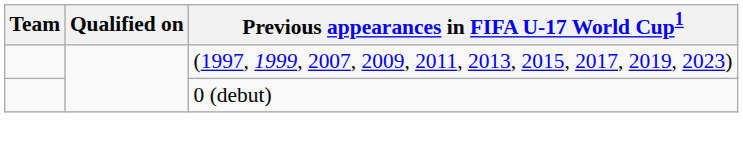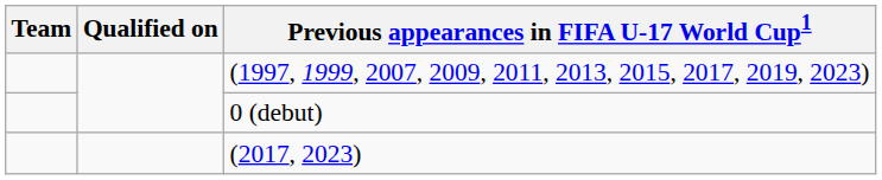+ row: (2017, 2023)
